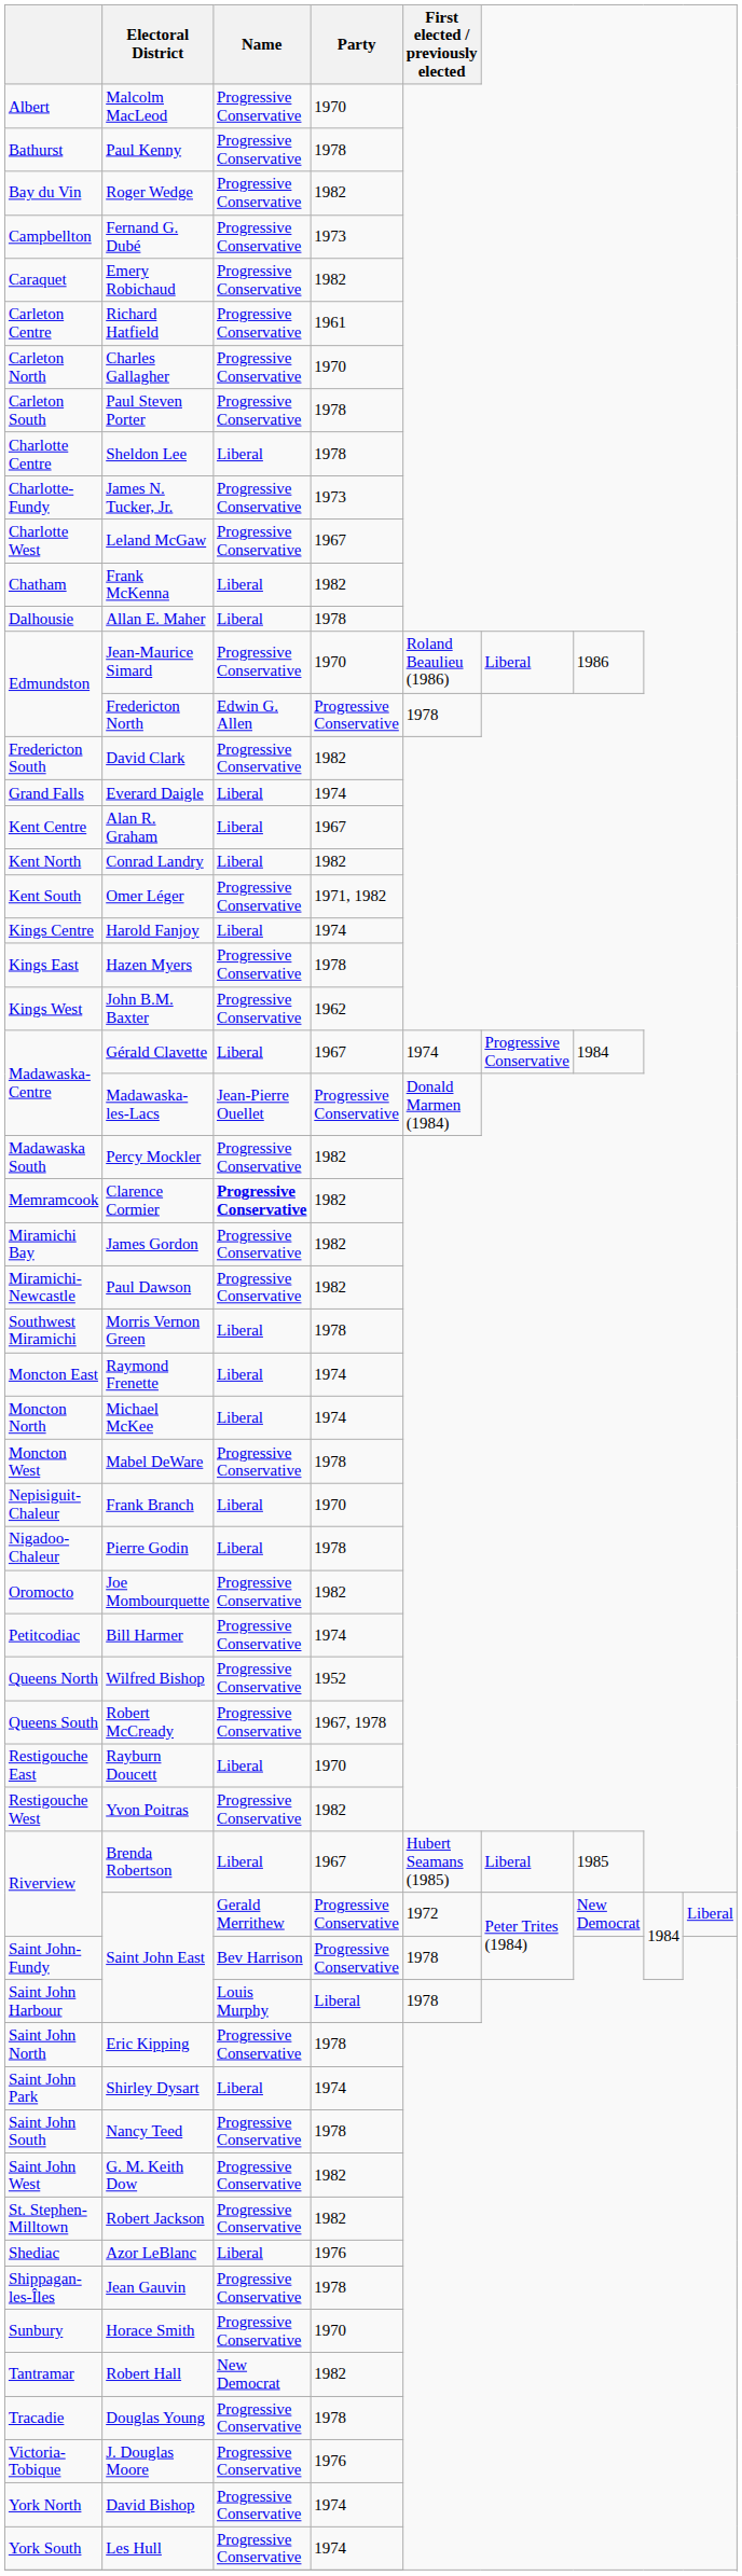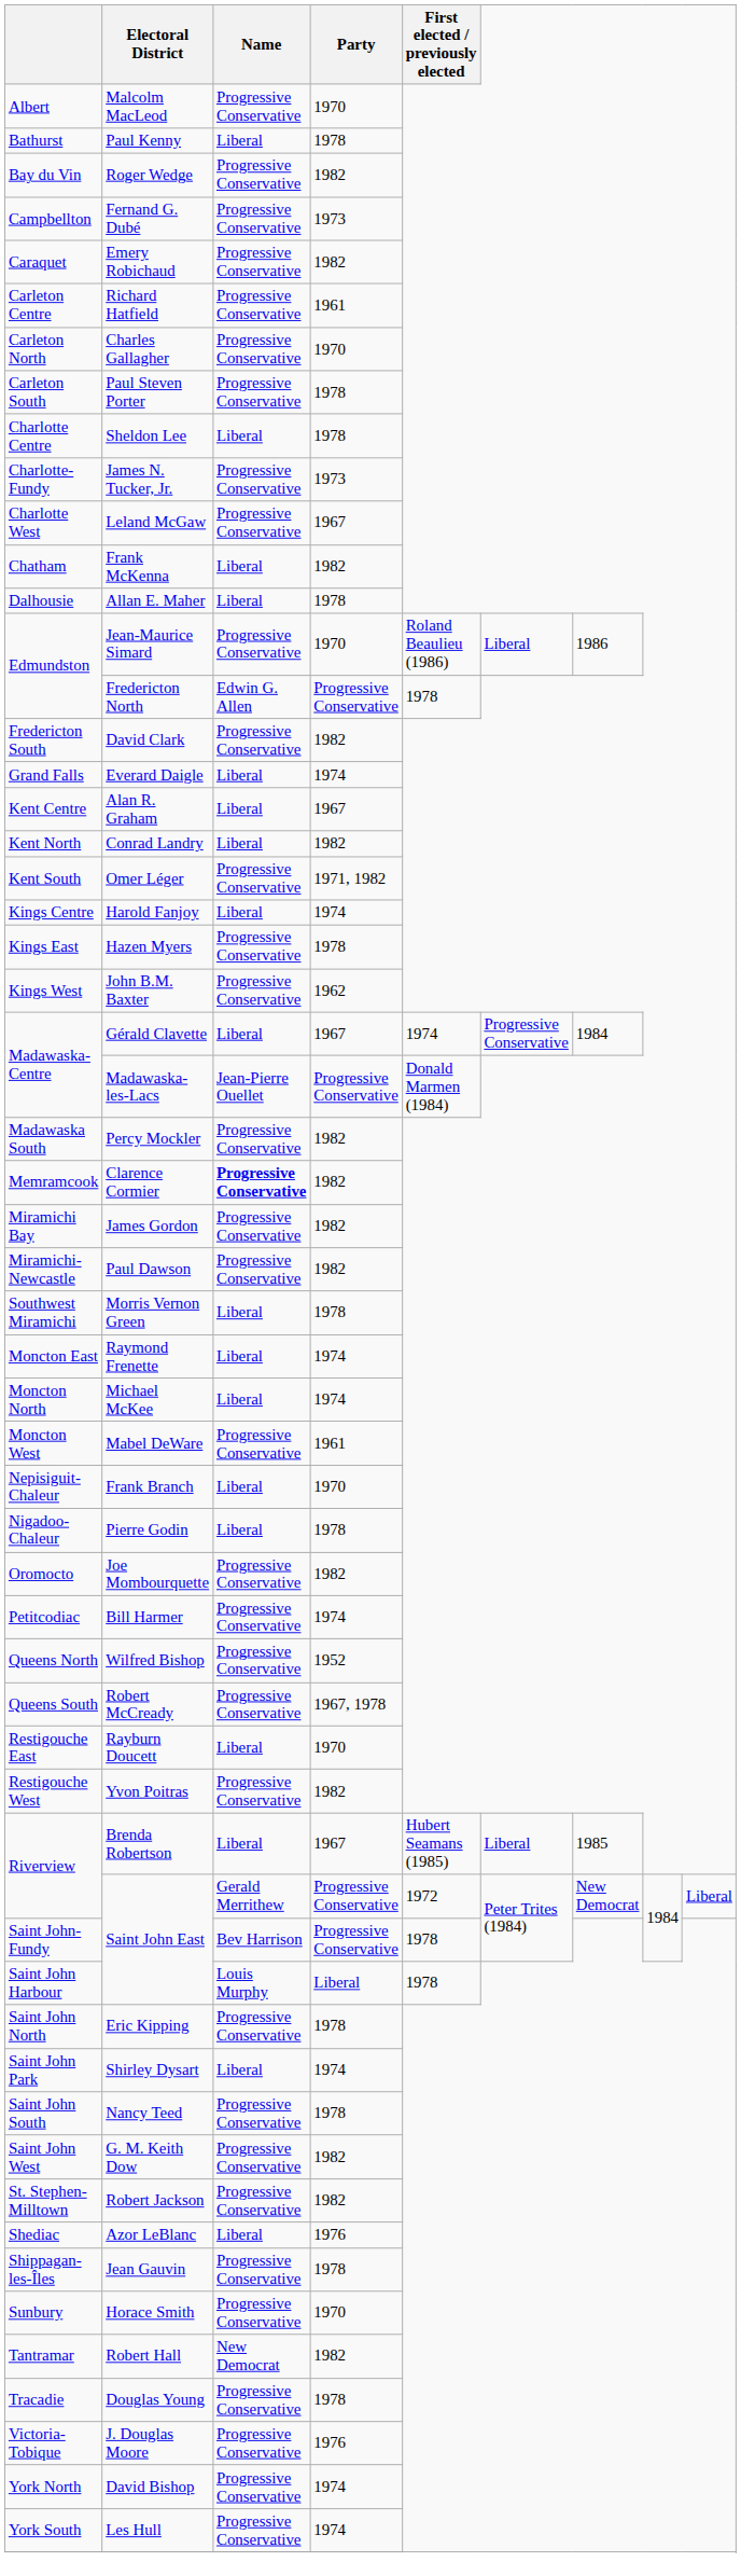Paul Kenny | Name: Progressive Conservative -> Liberal
Mabel DeWare | Party: 1978 -> 1961
